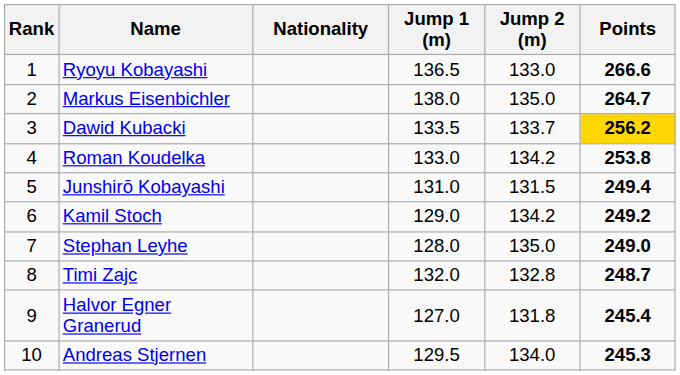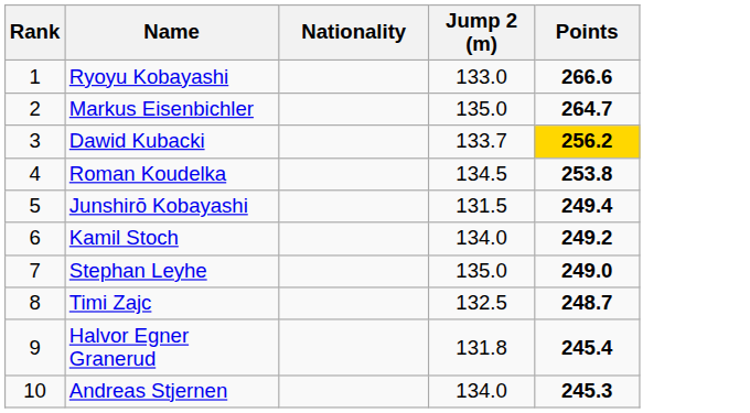- column: Jump 1 (m) | 136.5 | 138.0 | 133.5 | 133.0 | 131.0 | 129.0 | 128.0 | 132.0 | 127.0 | 129.5
Roman Koudelka | Jump 2 (m): 134.2 -> 134.5
Kamil Stoch | Jump 2 (m): 134.2 -> 134.0
Timi Zajc | Jump 2 (m): 132.8 -> 132.5
